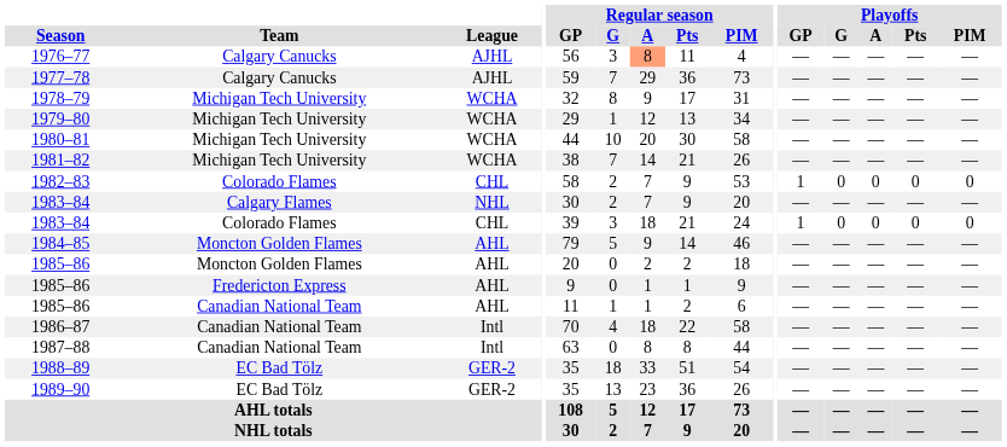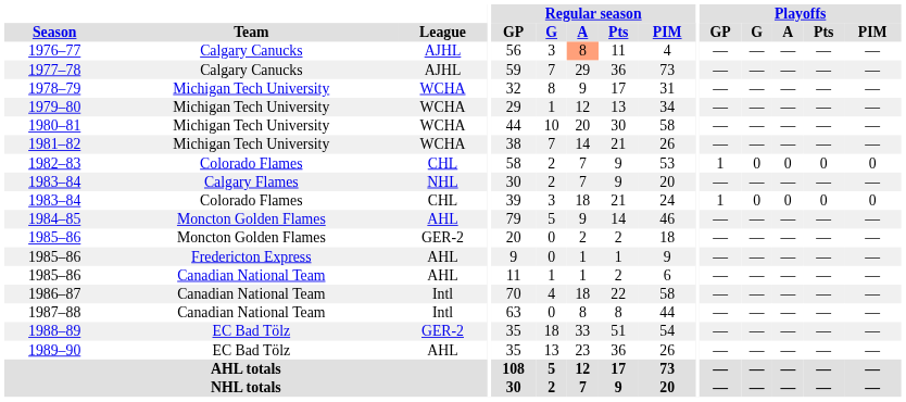1985–86 / Moncton Golden Flames | League: AHL -> GER-2
1989–90 | League: GER-2 -> AHL
